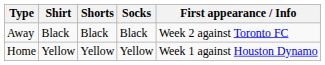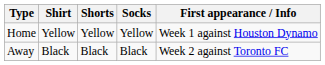rows swapped: Home <-> Away
